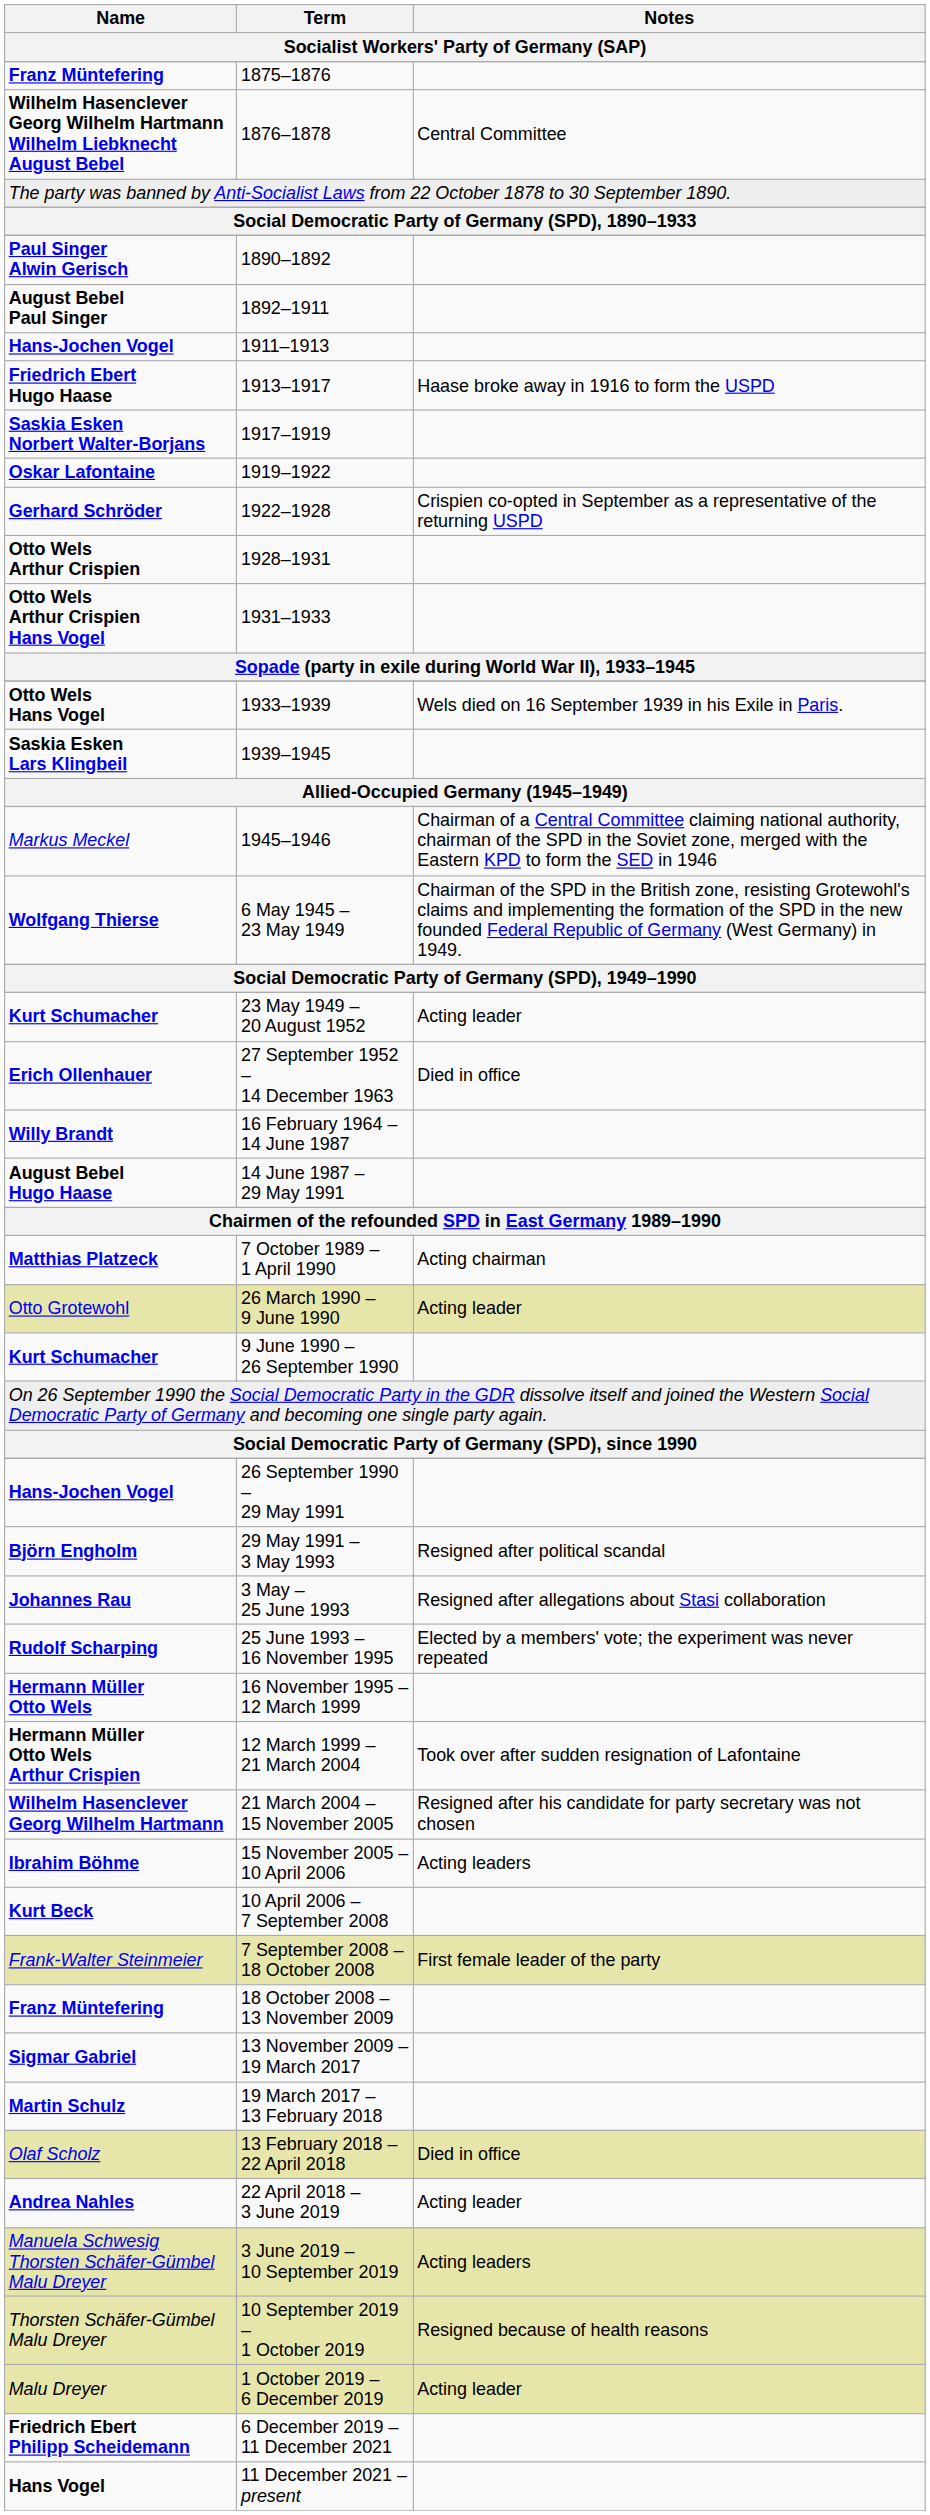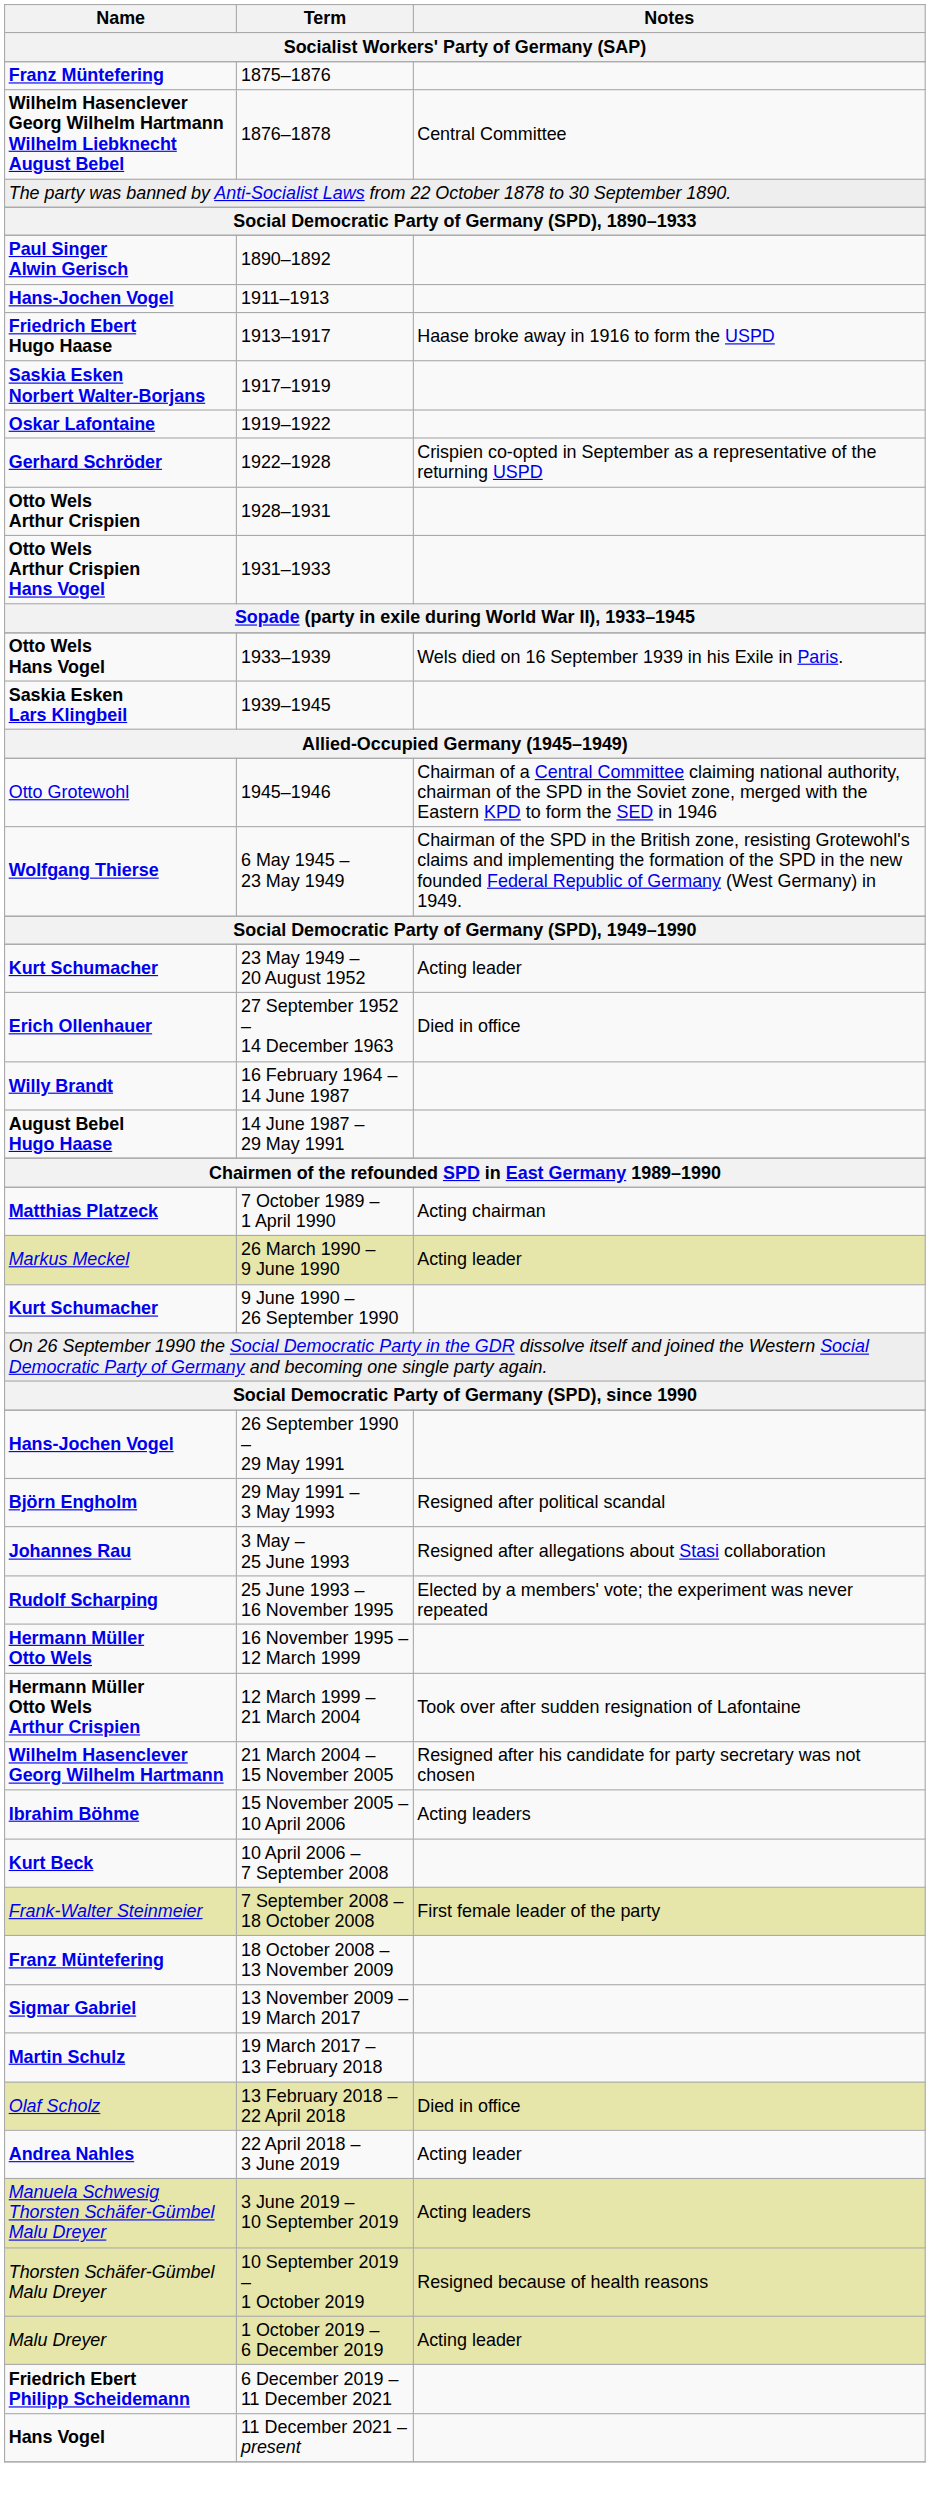- row: August Bebel Paul Singer | 1892–1911
1945–1946 | Name: Markus Meckel -> Otto Grotewohl
26 March 1990 – 9 June 1990 | Name: Otto Grotewohl -> Markus Meckel
